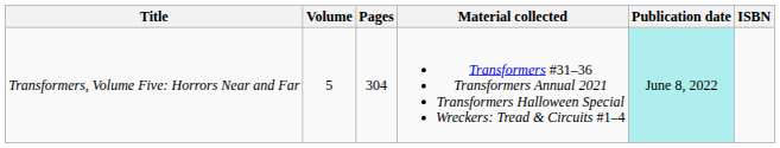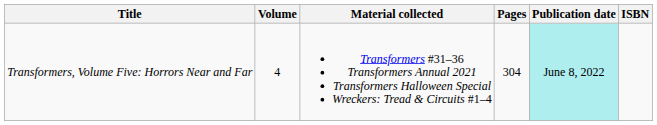columns swapped: Material collected <-> Pages
Transformers, Volume Five: Horrors Near and Far | Volume: 5 -> 4
